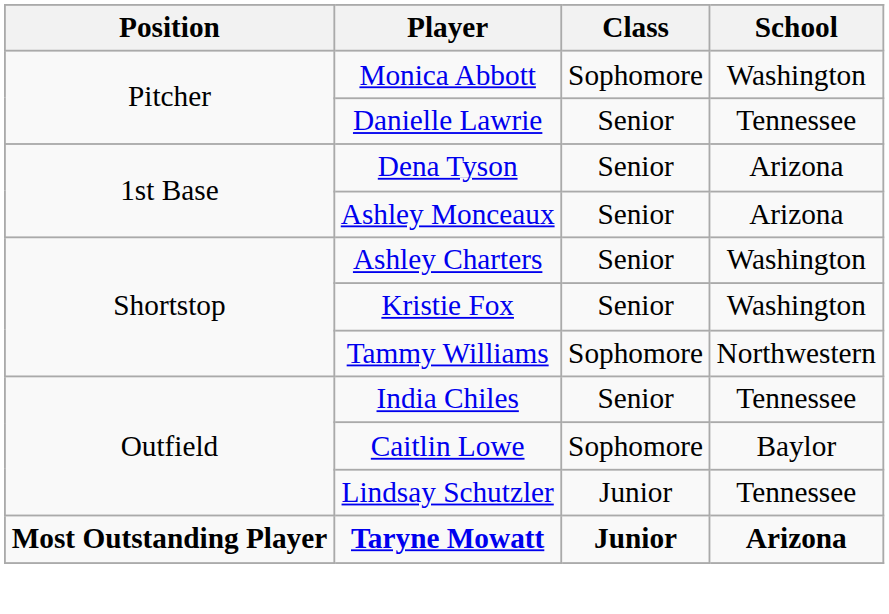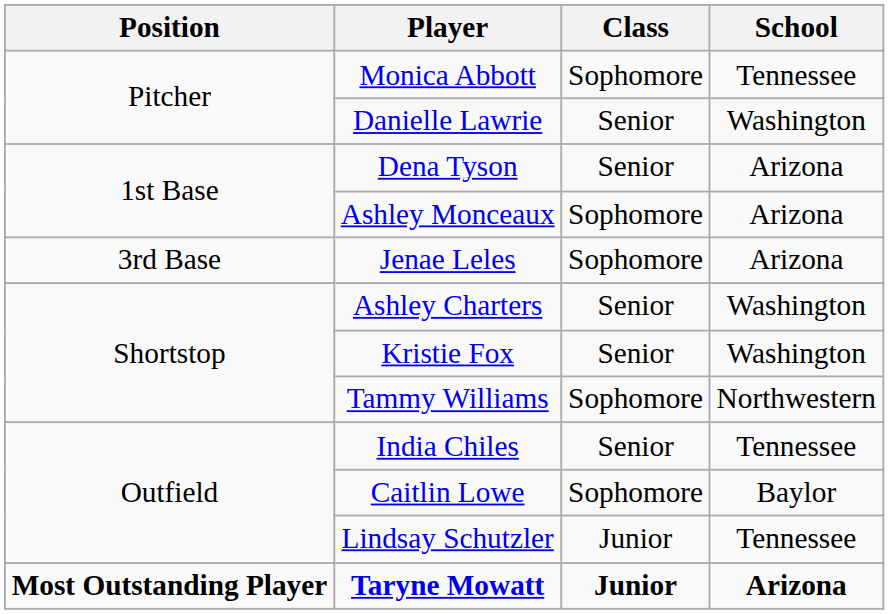Monica Abbott | School: Washington -> Tennessee
Danielle Lawrie | School: Tennessee -> Washington
Ashley Monceaux | Class: Senior -> Sophomore
+ row: 3rd Base | Jenae Leles | Sophomore | Arizona
